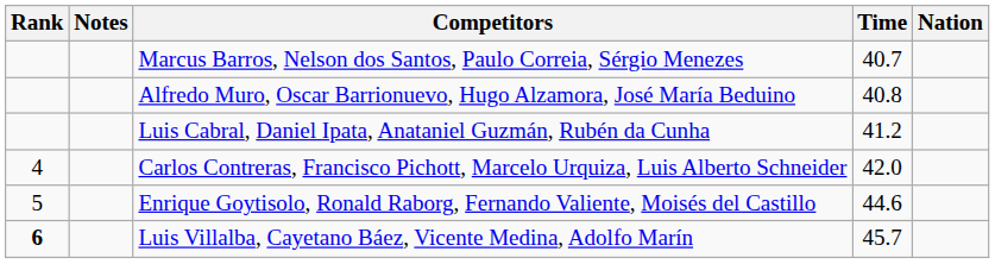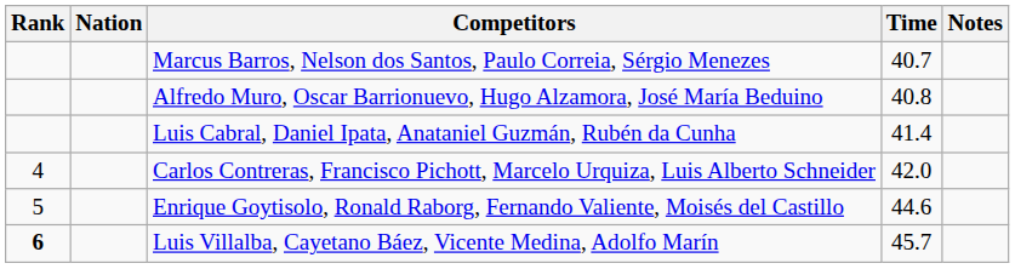columns swapped: Nation <-> Notes
Luis Cabral, Daniel Ipata, Anataniel Guzmán, Rubén da Cunha | Time: 41.2 -> 41.4
